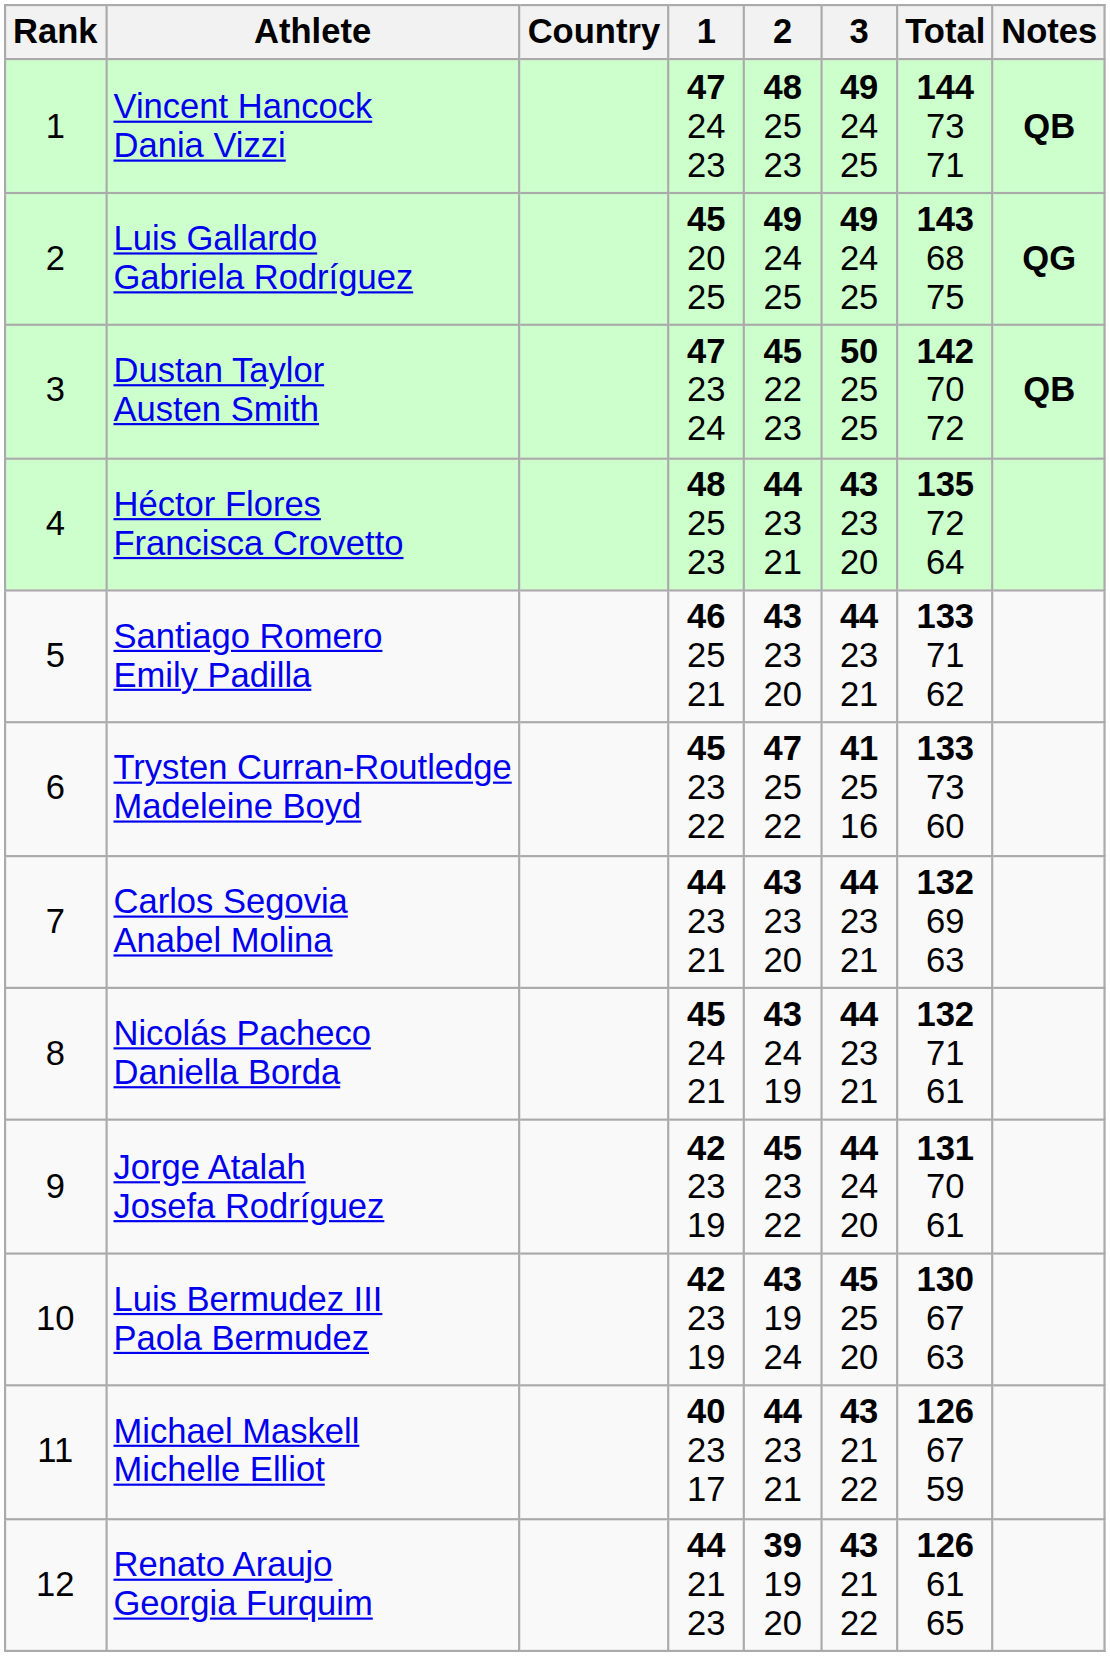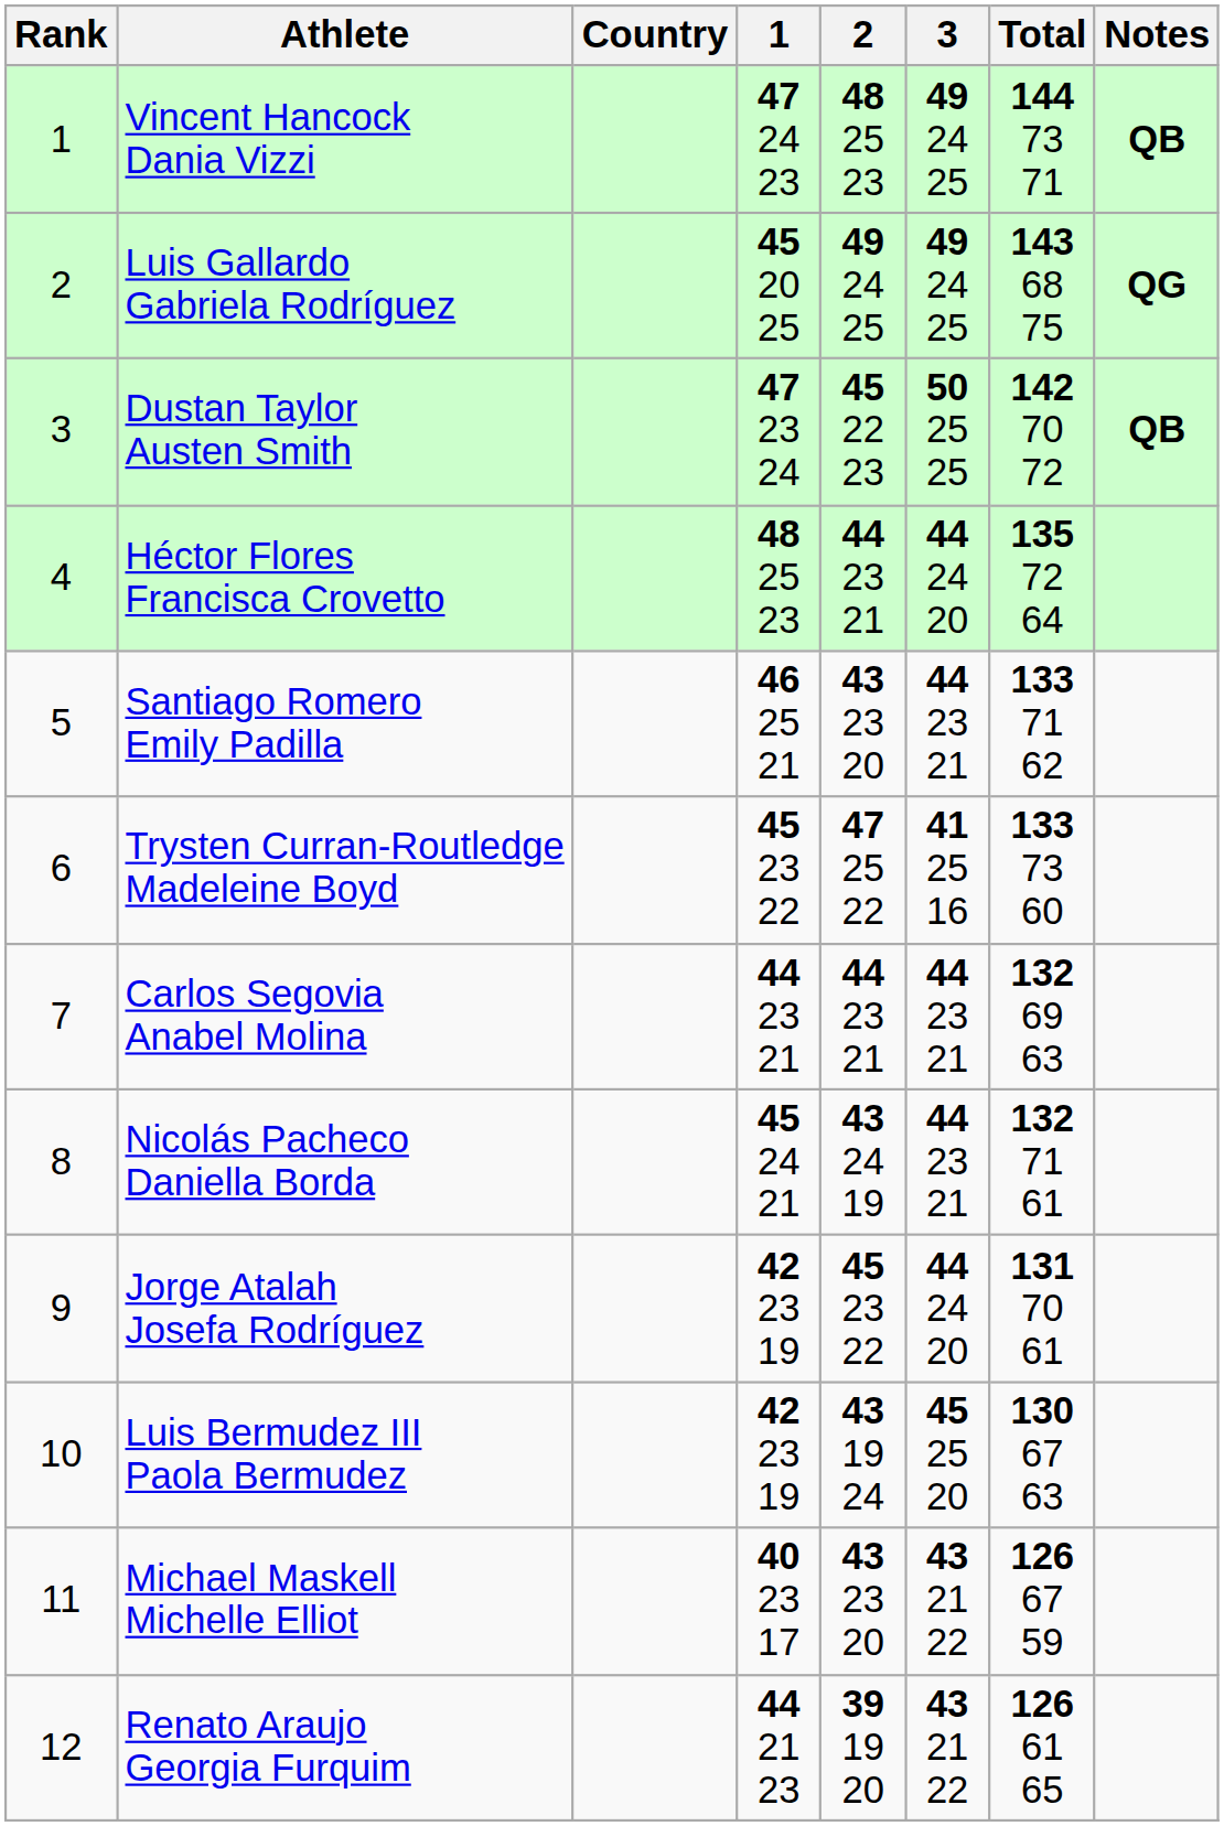Héctor Flores Francisca Crovetto | 3: 43 23 20 -> 44 24 20
Carlos Segovia Anabel Molina | 2: 43 23 20 -> 44 23 21
Michael Maskell Michelle Elliot | 2: 44 23 21 -> 43 23 20
